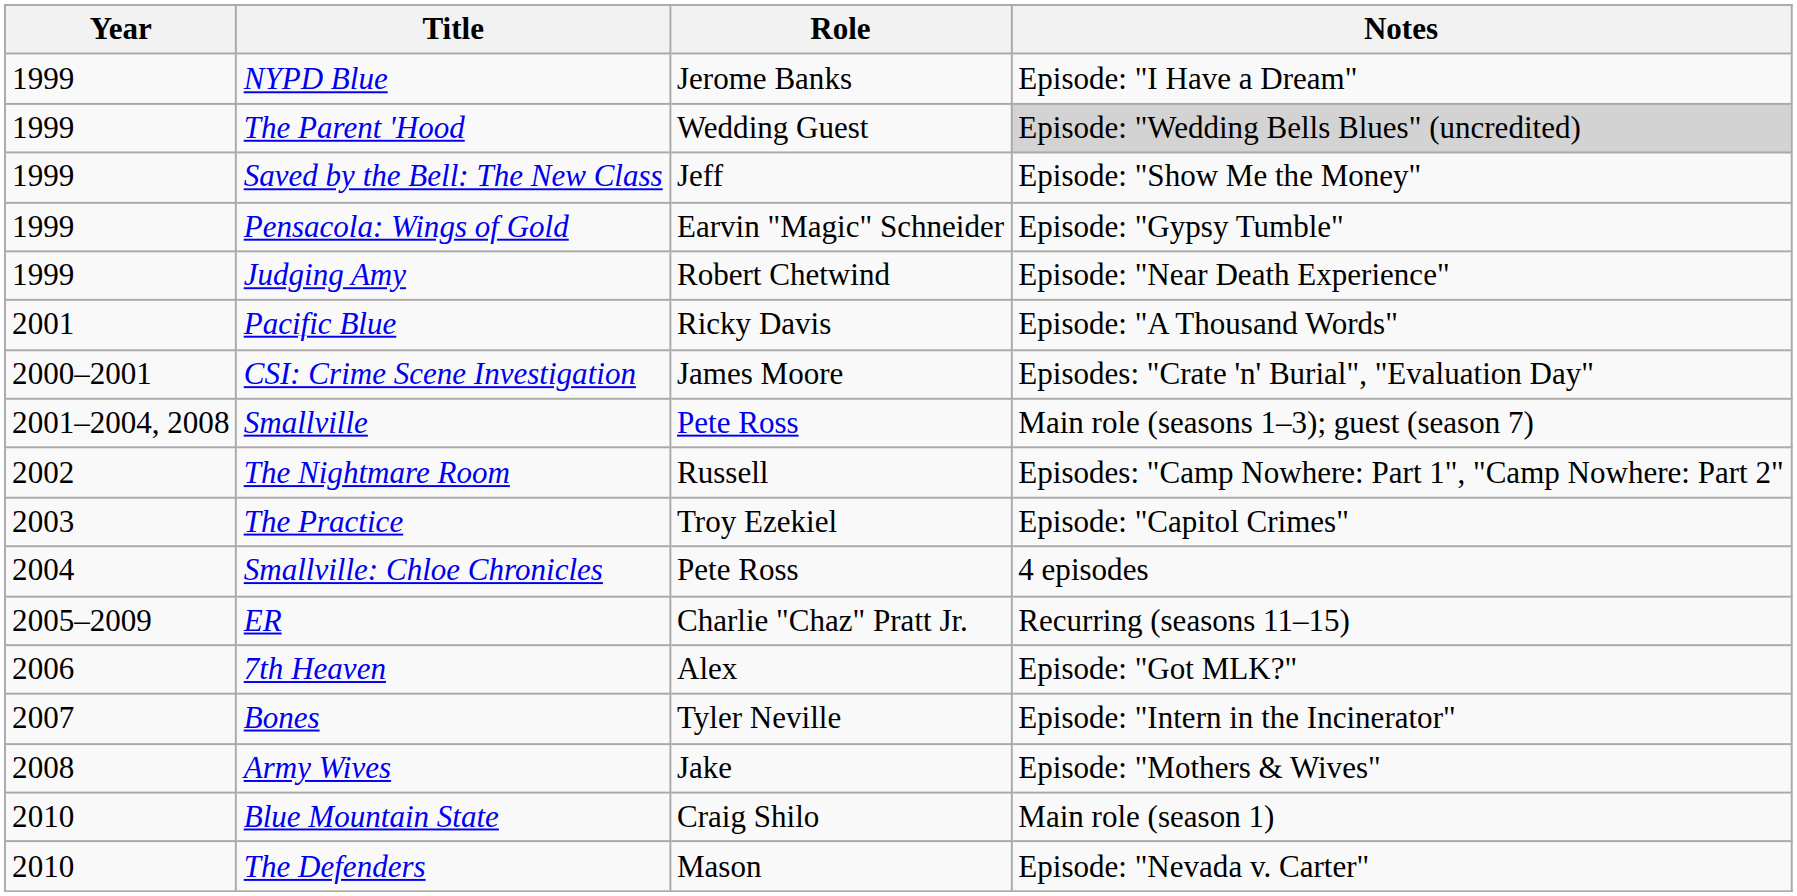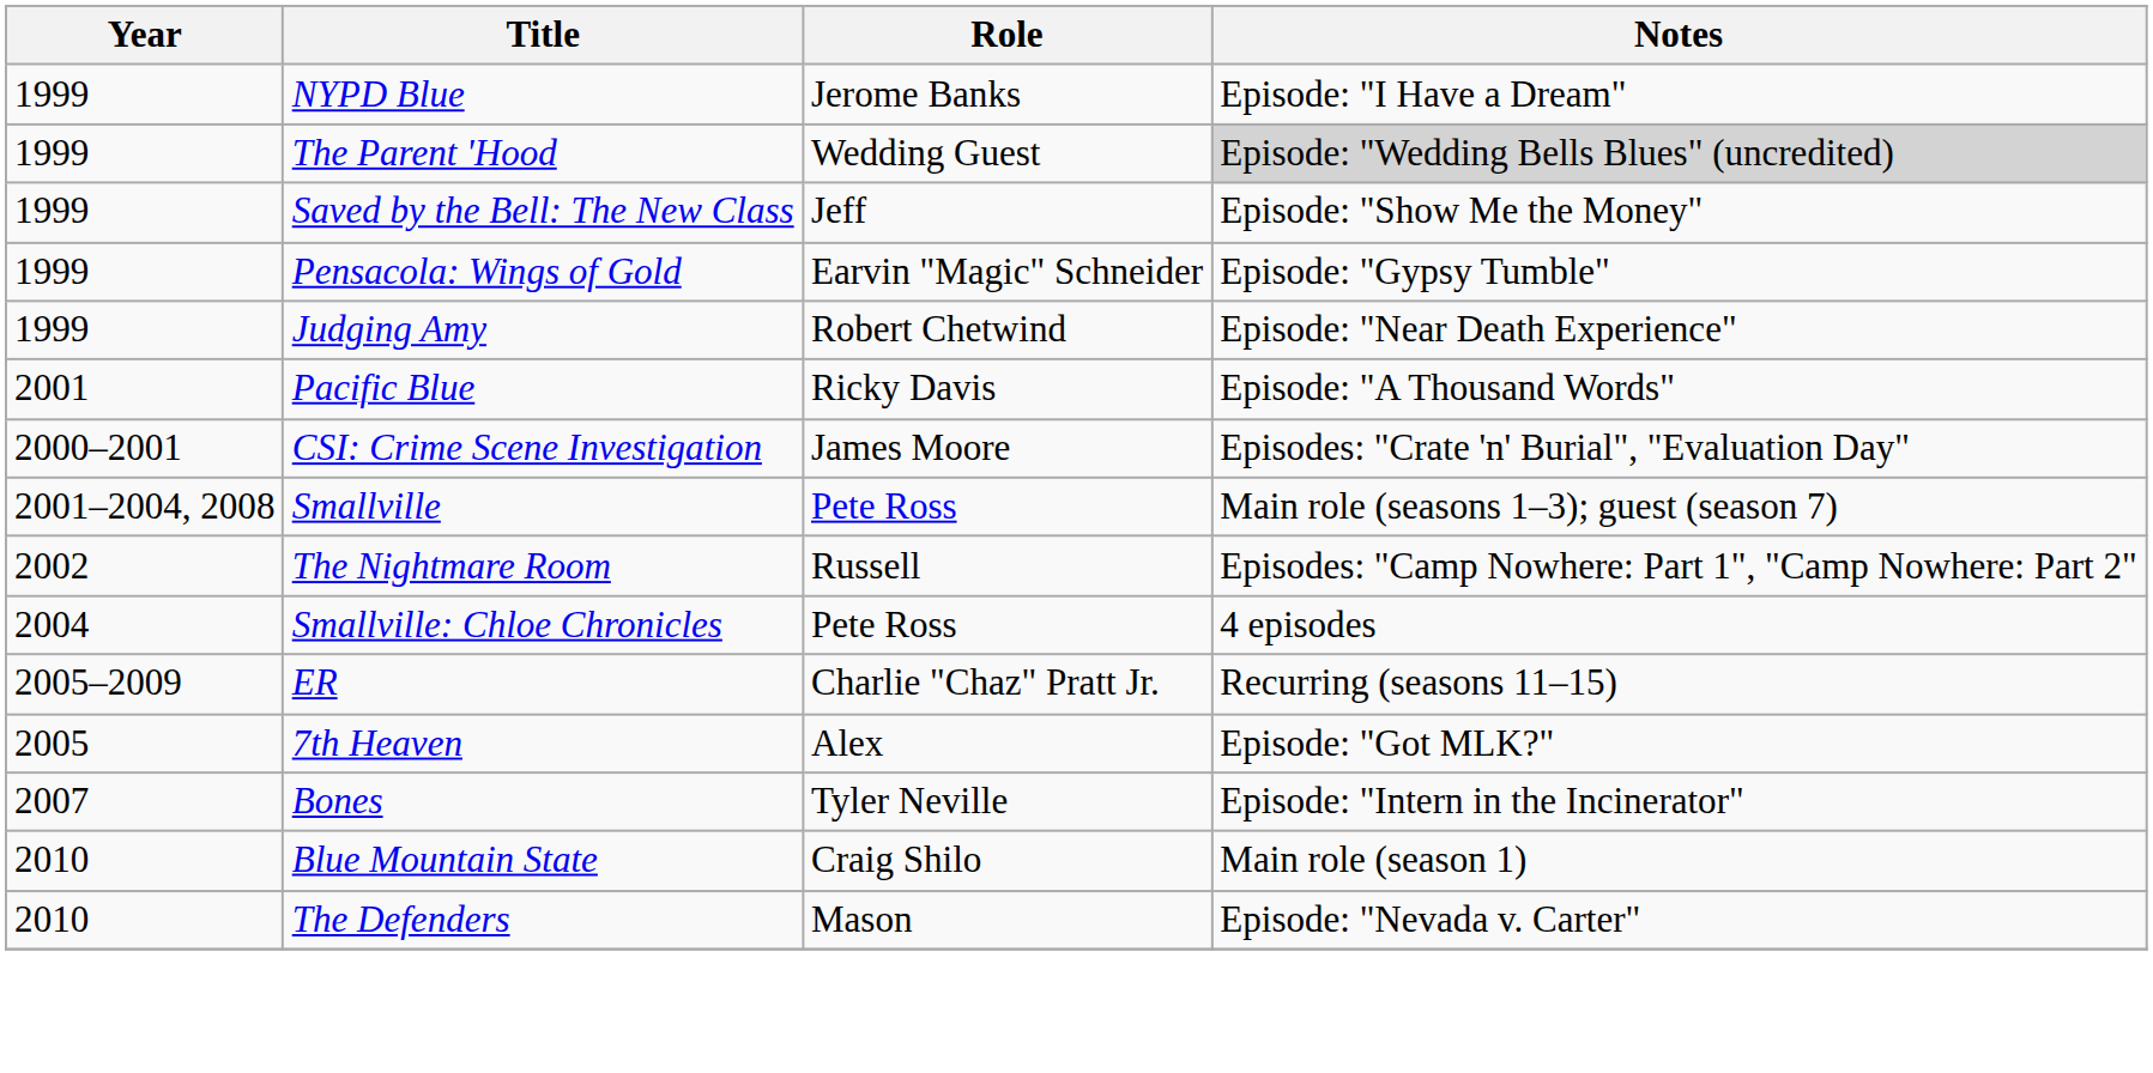- row: 2003 | The Practice | Troy Ezekiel | Episode: "Capitol Crimes"
7th Heaven | Year: 2006 -> 2005
- row: 2008 | Army Wives | Jake | Episode: "Mothers & Wives"
